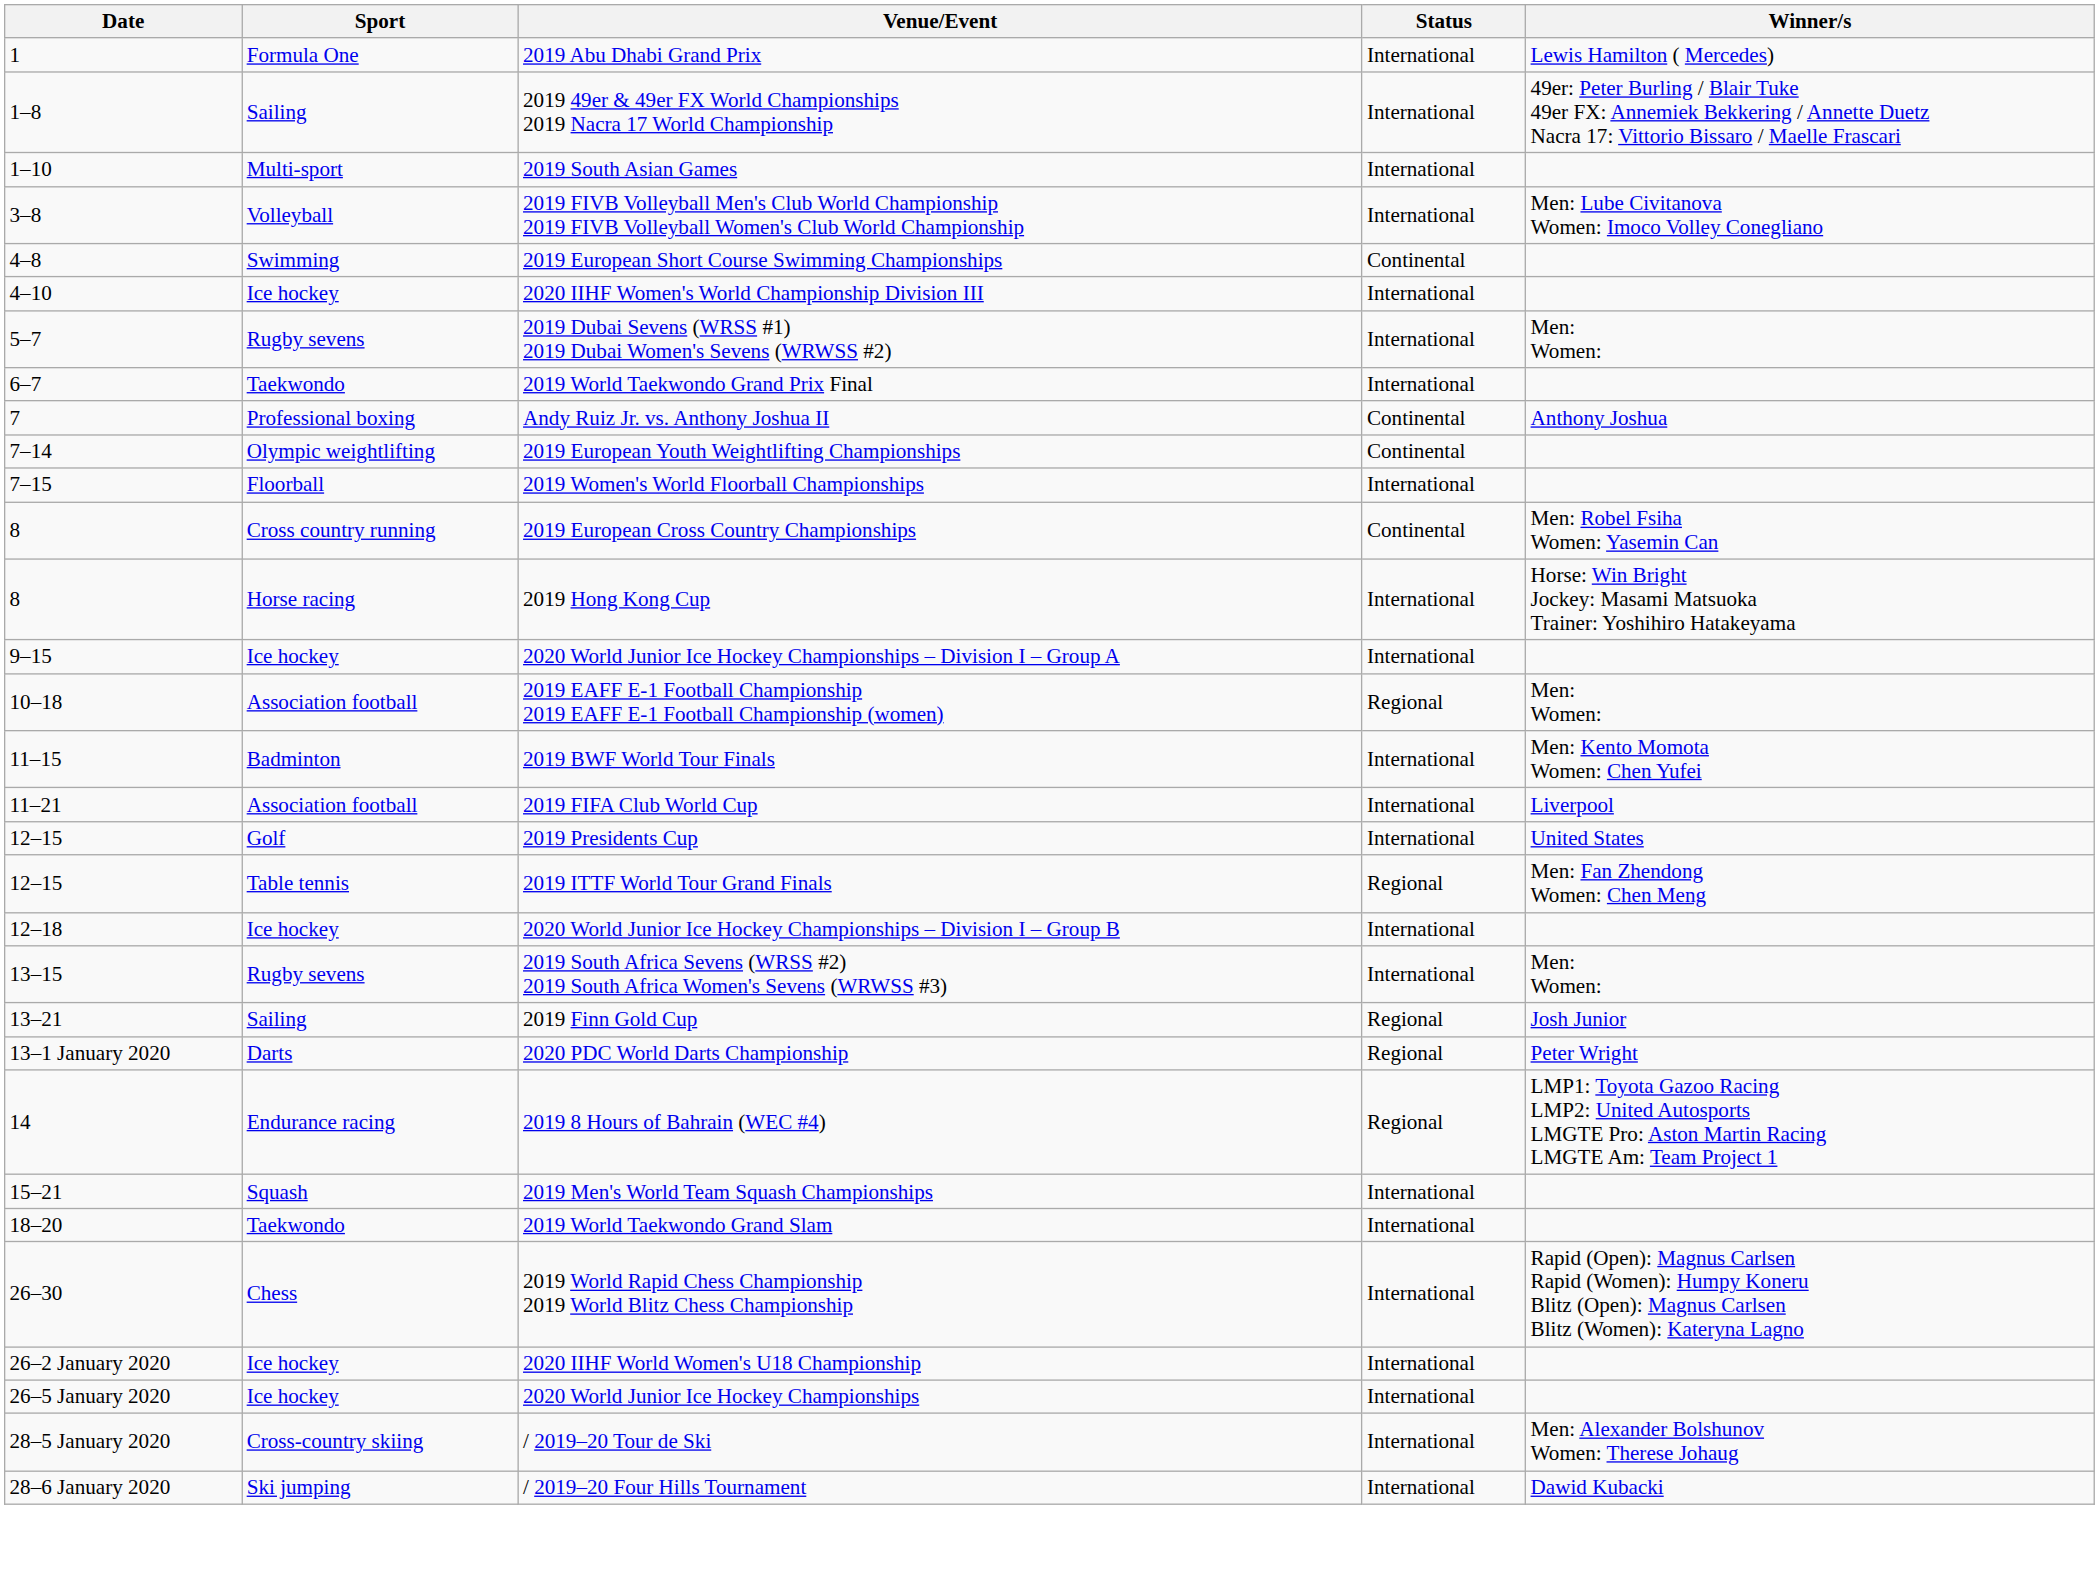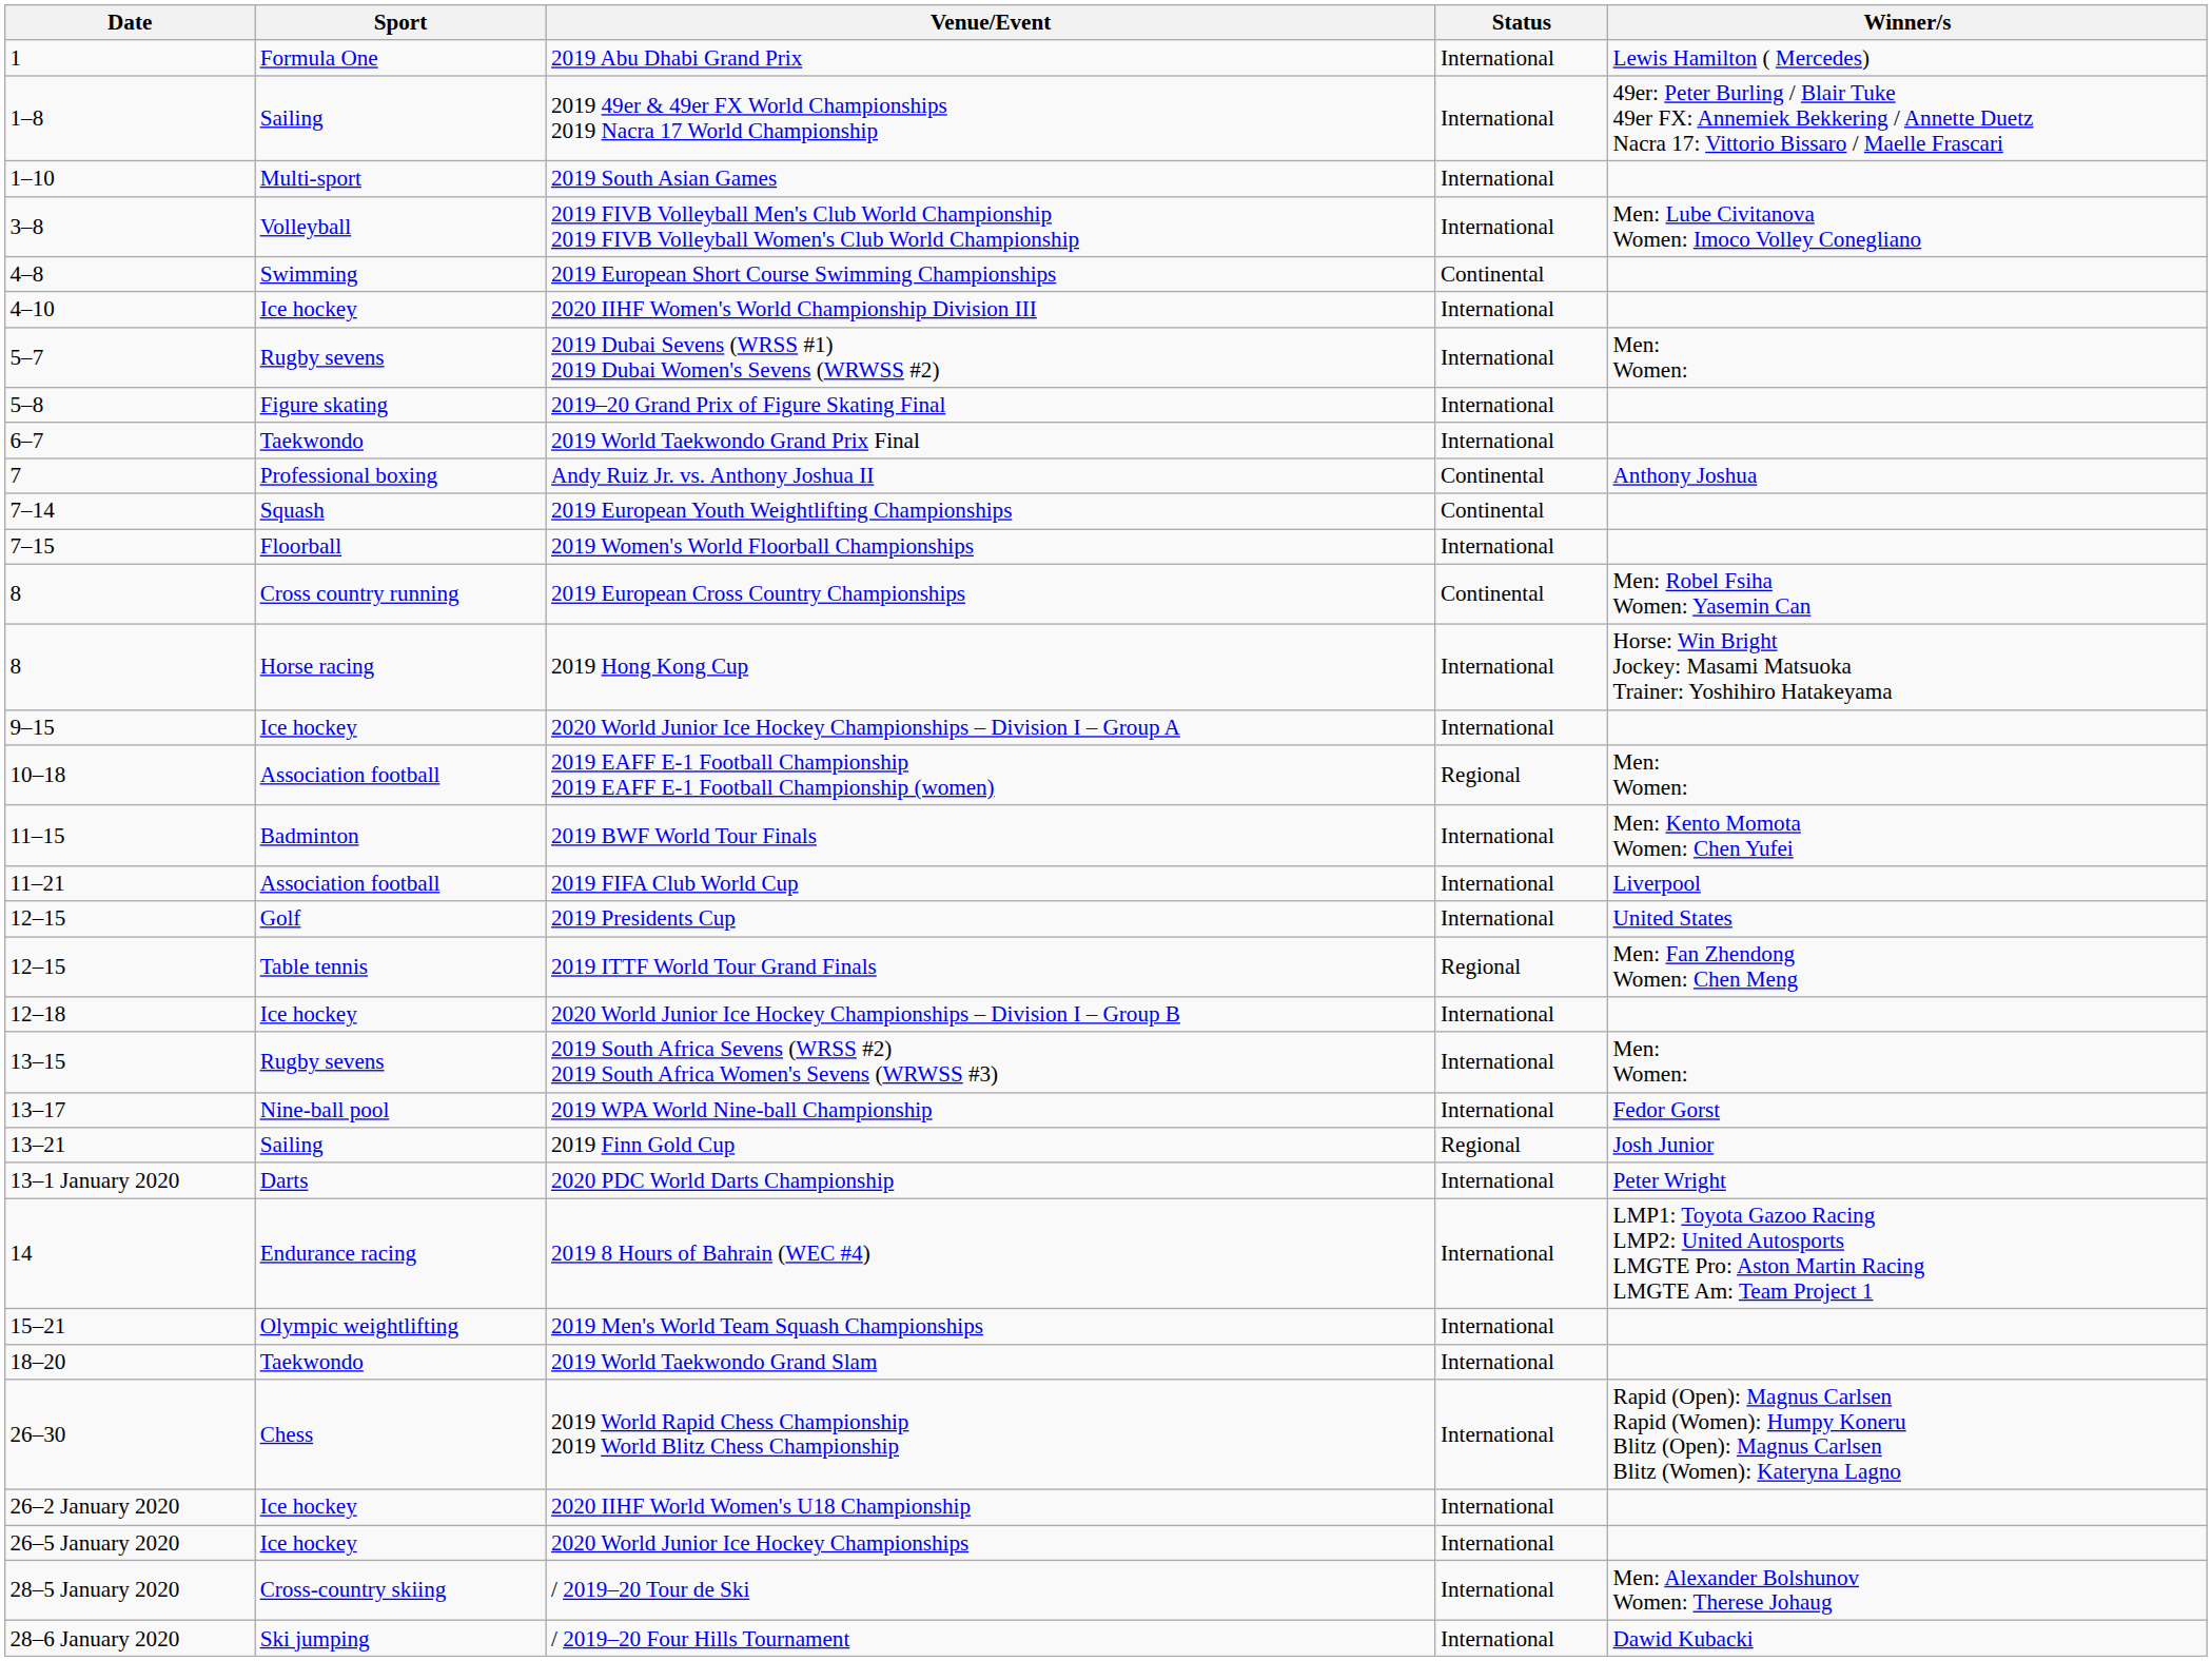+ row: 5–8 | Figure skating | 2019–20 Grand Prix of Figure Skating Final | International
2019 European Youth Weightlifting Championships | Sport: Olympic weightlifting -> Squash
+ row: 13–17 | Nine-ball pool | 2019 WPA World Nine-ball Championship | International | Fedor Gorst
2020 PDC World Darts Championship | Status: Regional -> International
2019 8 Hours of Bahrain (WEC #4) | Status: Regional -> International
2019 Men's World Team Squash Championships | Sport: Squash -> Olympic weightlifting
